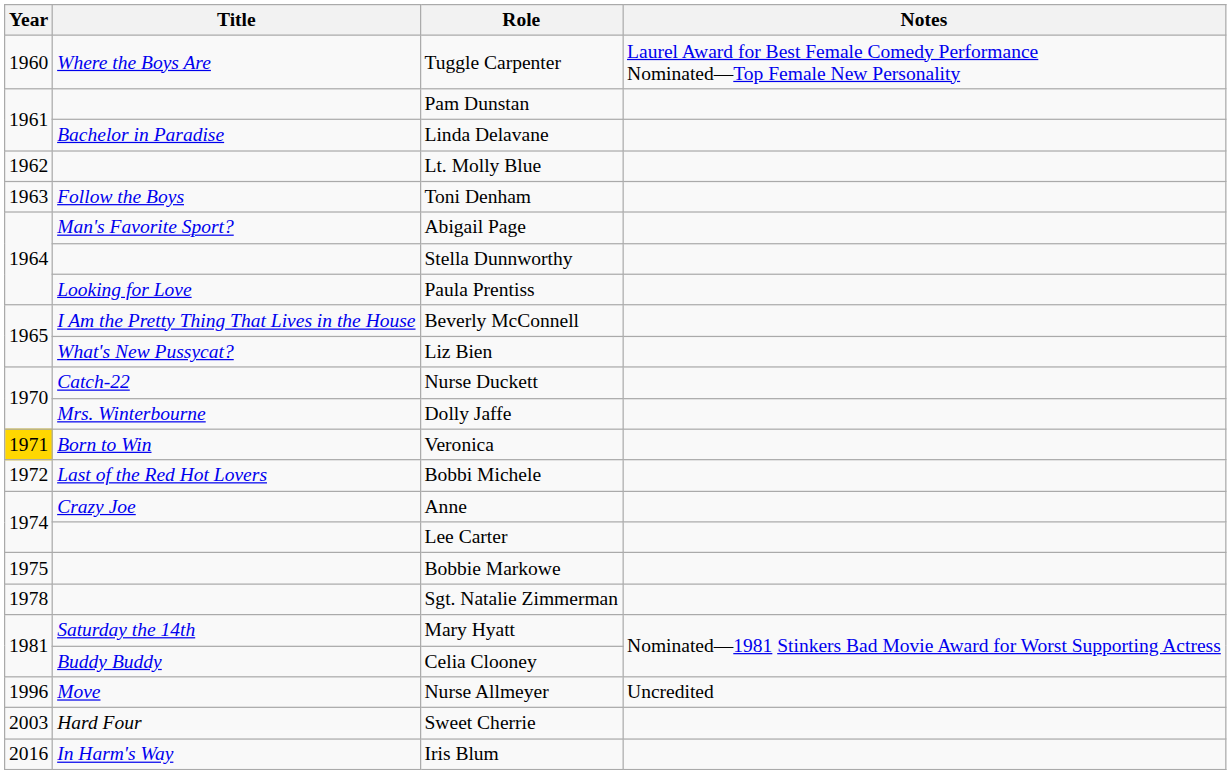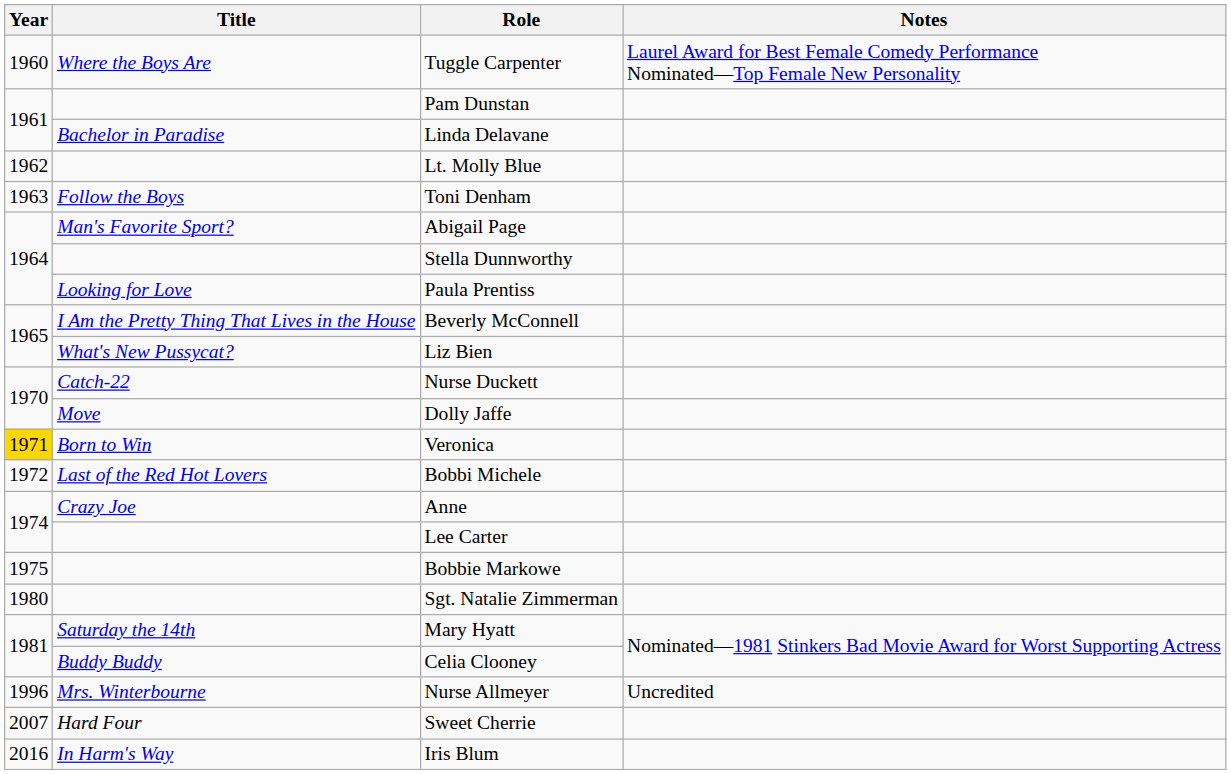Dolly Jaffe | Title: Mrs. Winterbourne -> Move
Sgt. Natalie Zimmerman | Year: 1978 -> 1980
Nurse Allmeyer | Title: Move -> Mrs. Winterbourne
Sweet Cherrie | Year: 2003 -> 2007
